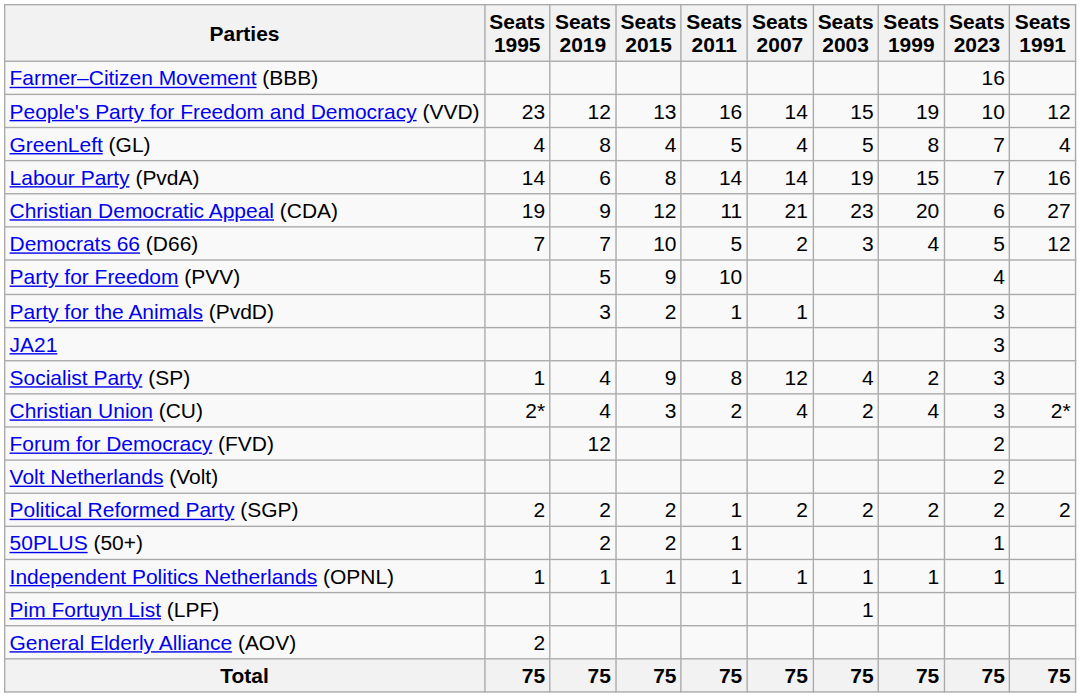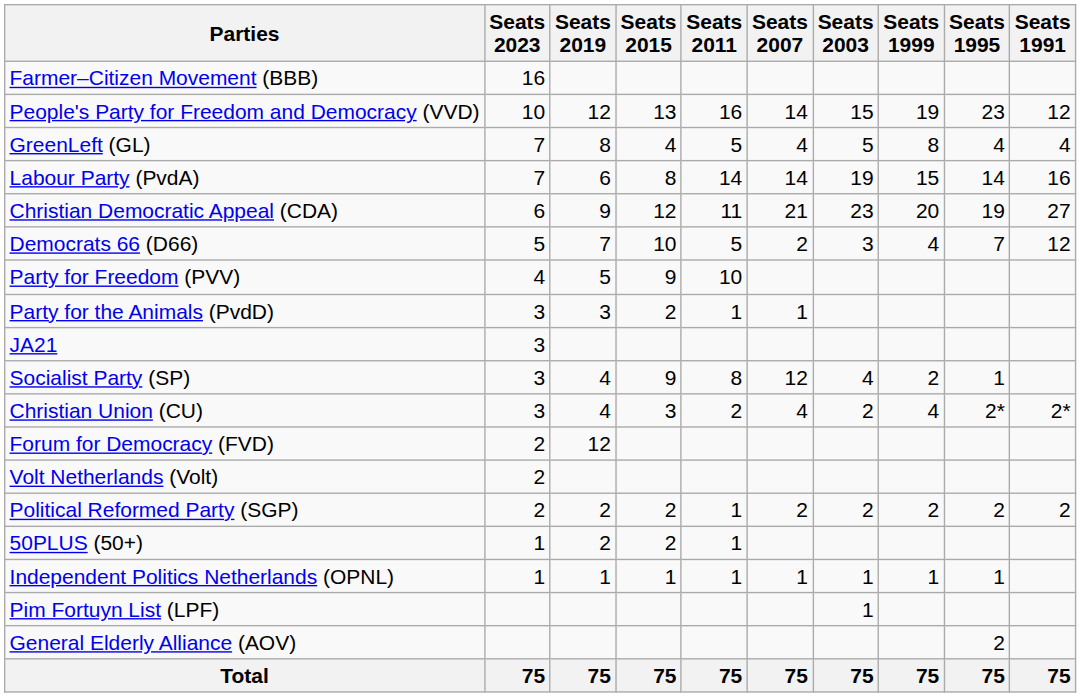columns swapped: Seats 2023 <-> Seats 1995
